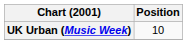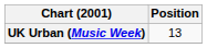UK Urban (Music Week) | Position: 10 -> 13
